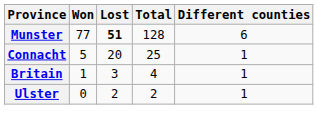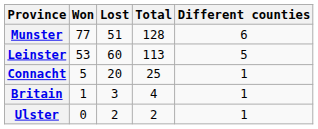Munster | Lost: bold -> normal
+ row: Leinster | 53 | 60 | 113 | 5
